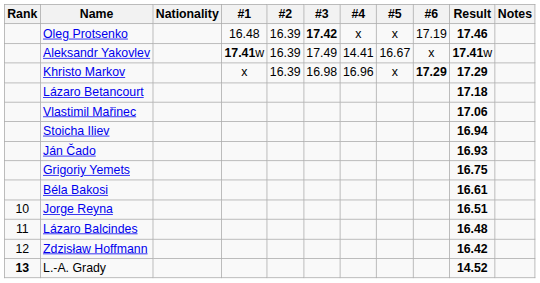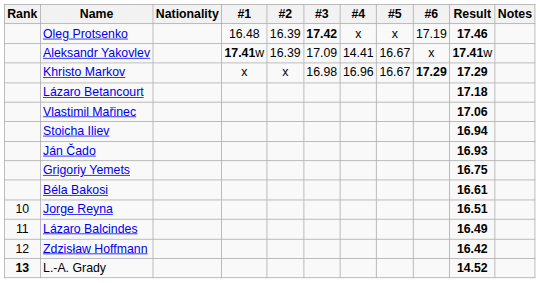Aleksandr Yakovlev | #3: 17.49 -> 17.09
Khristo Markov | #2: 16.39 -> x
Khristo Markov | #5: x -> 16.67
Lázaro Balcindes | Result: 16.48 -> 16.49
